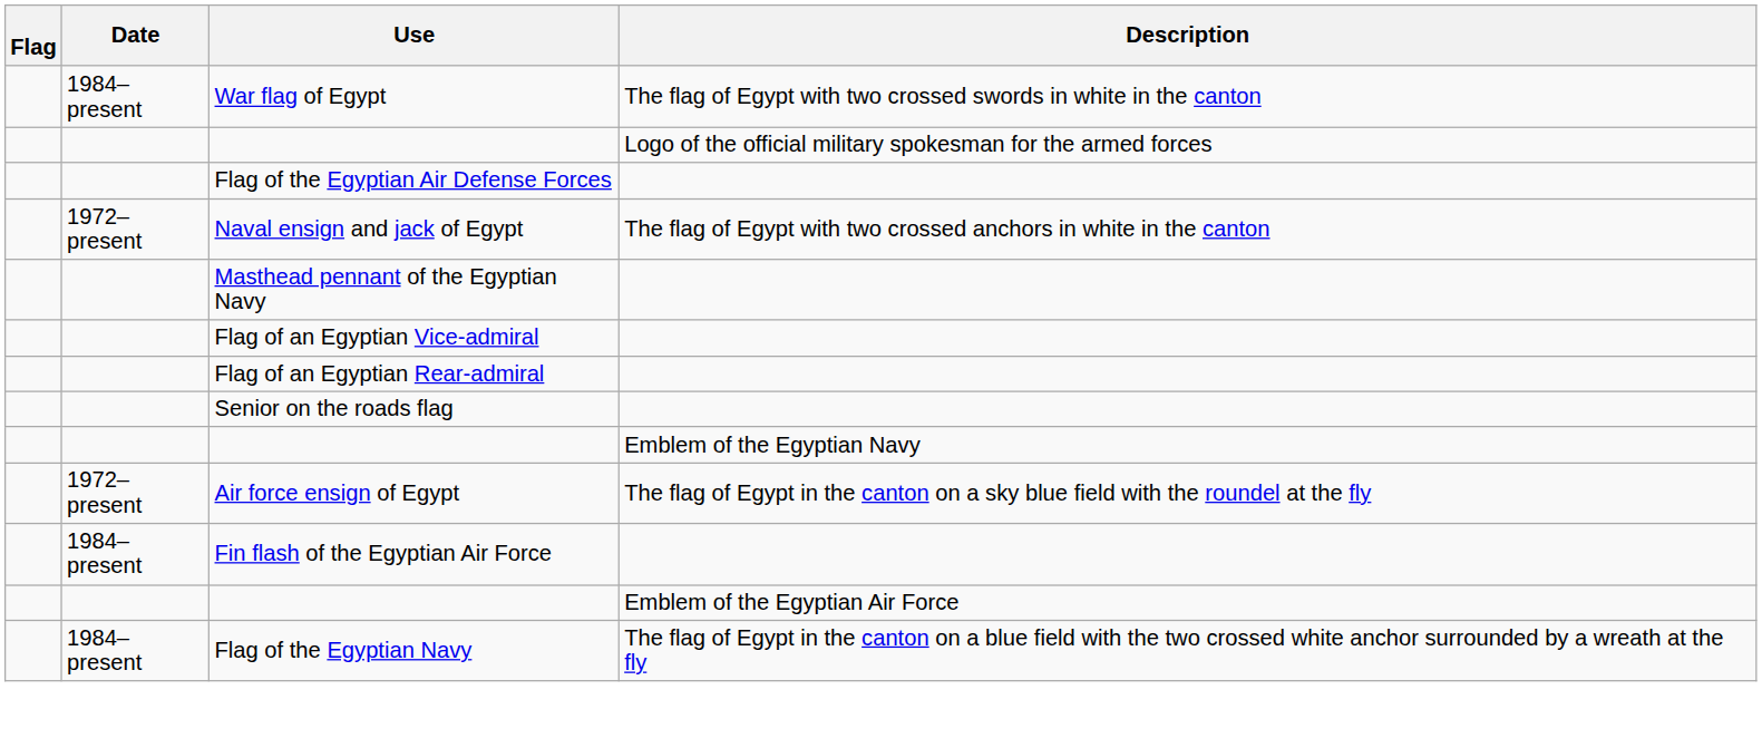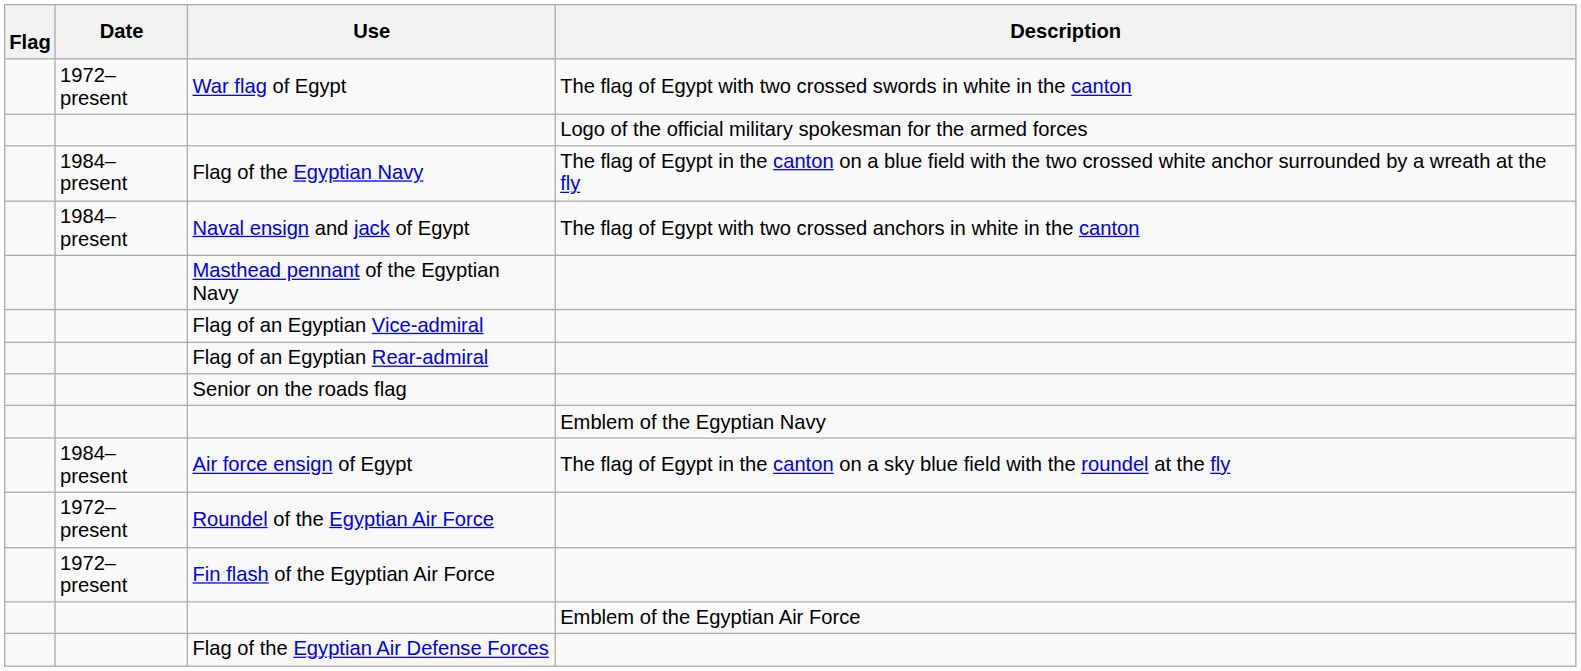War flag of Egypt | Date: 1984–present -> 1972–present
rows swapped: Flag of the Egyptian Navy <-> Flag of the Egyptian Air Defense Forces
Naval ensign and jack of Egypt | Date: 1972–present -> 1984–present
Air force ensign of Egypt | Date: 1972–present -> 1984–present
+ row: 1972–present | Roundel of the Egyptian Air Force
Fin flash of the Egyptian Air Force | Date: 1984–present -> 1972–present
